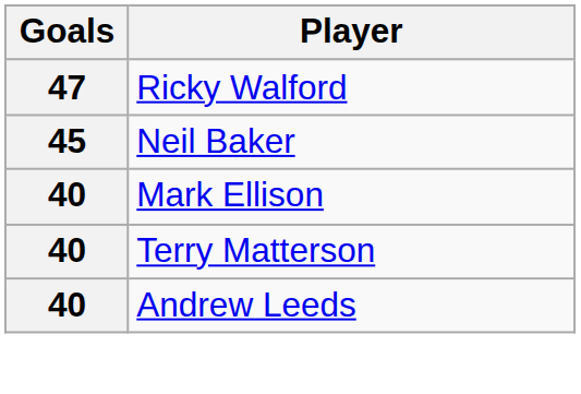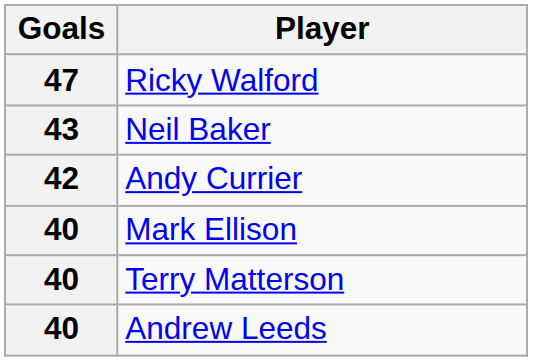Neil Baker | Goals: 45 -> 43
+ row: 42 | Andy Currier
